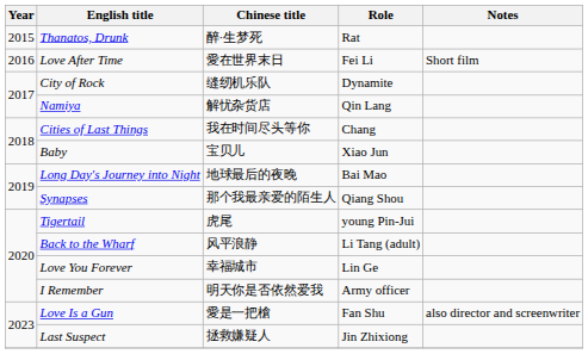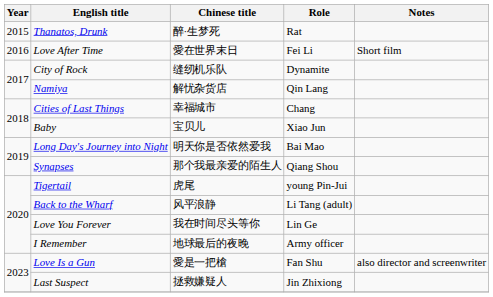Cities of Last Things | Chinese title: 我在时间尽头等你 -> 幸福城市
Long Day's Journey into Night | Chinese title: 地球最后的夜晚 -> 明天你是否依然爱我
Love You Forever | Chinese title: 幸福城市 -> 我在时间尽头等你
I Remember | Chinese title: 明天你是否依然爱我 -> 地球最后的夜晚
